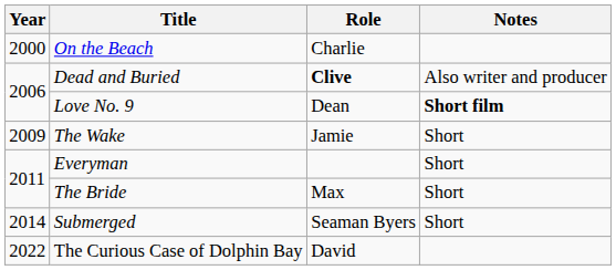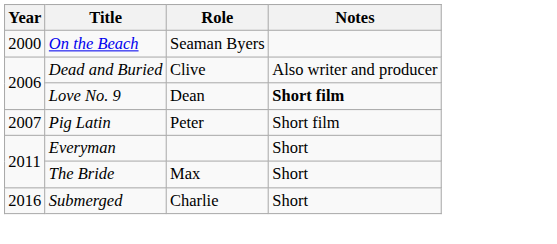On the Beach | Role: Charlie -> Seaman Byers
Dead and Buried | Role: bold -> normal
+ row: 2007 | Pig Latin | Peter | Short film
- row: 2009 | The Wake | Jamie | Short
Submerged | Year: 2014 -> 2016
Submerged | Role: Seaman Byers -> Charlie
- row: 2022 | The Curious Case of Dolphin Bay | David
